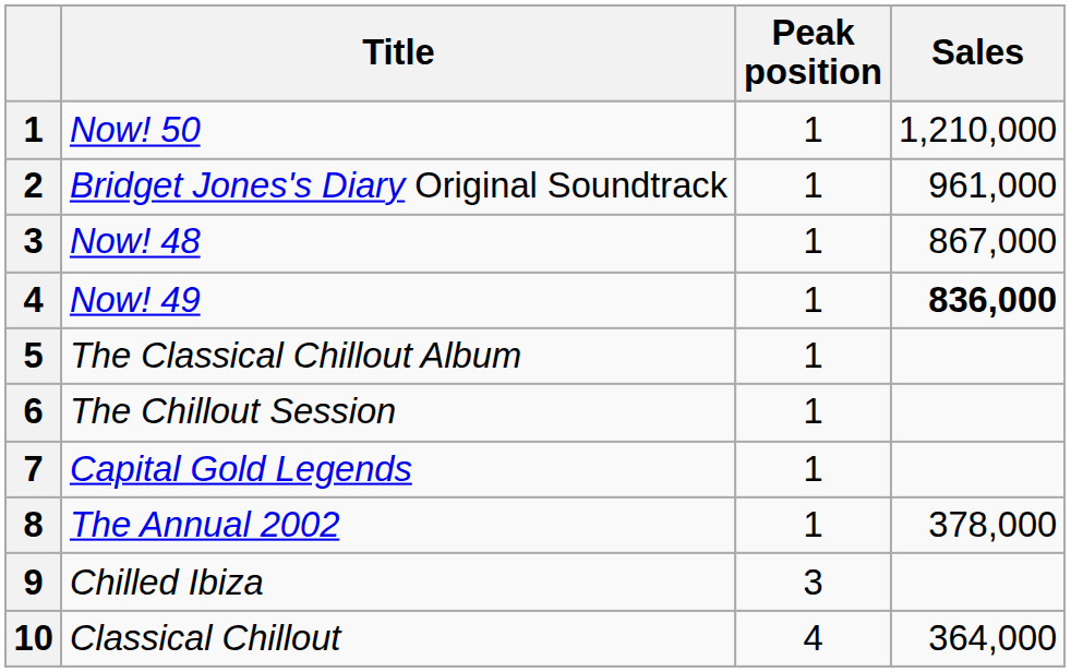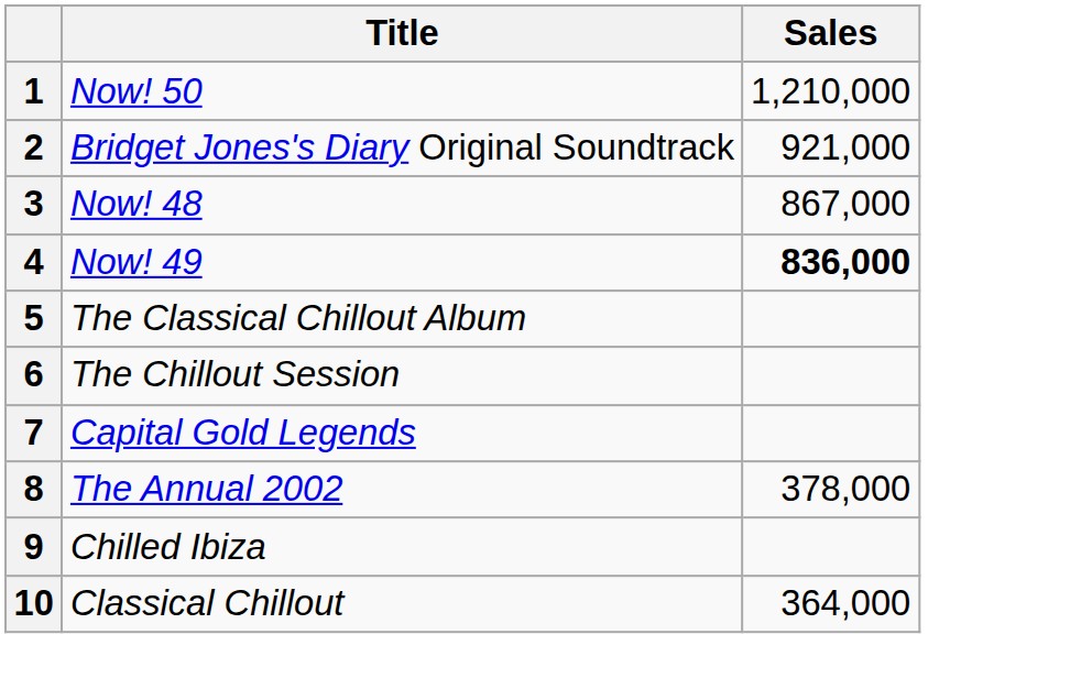- column: Peak position | 1 | 1 | 1 | 1 | 1 | 1 | 1 | 1 | 3 | 4
Bridget Jones's Diary Original Soundtrack | Sales: 961,000 -> 921,000
